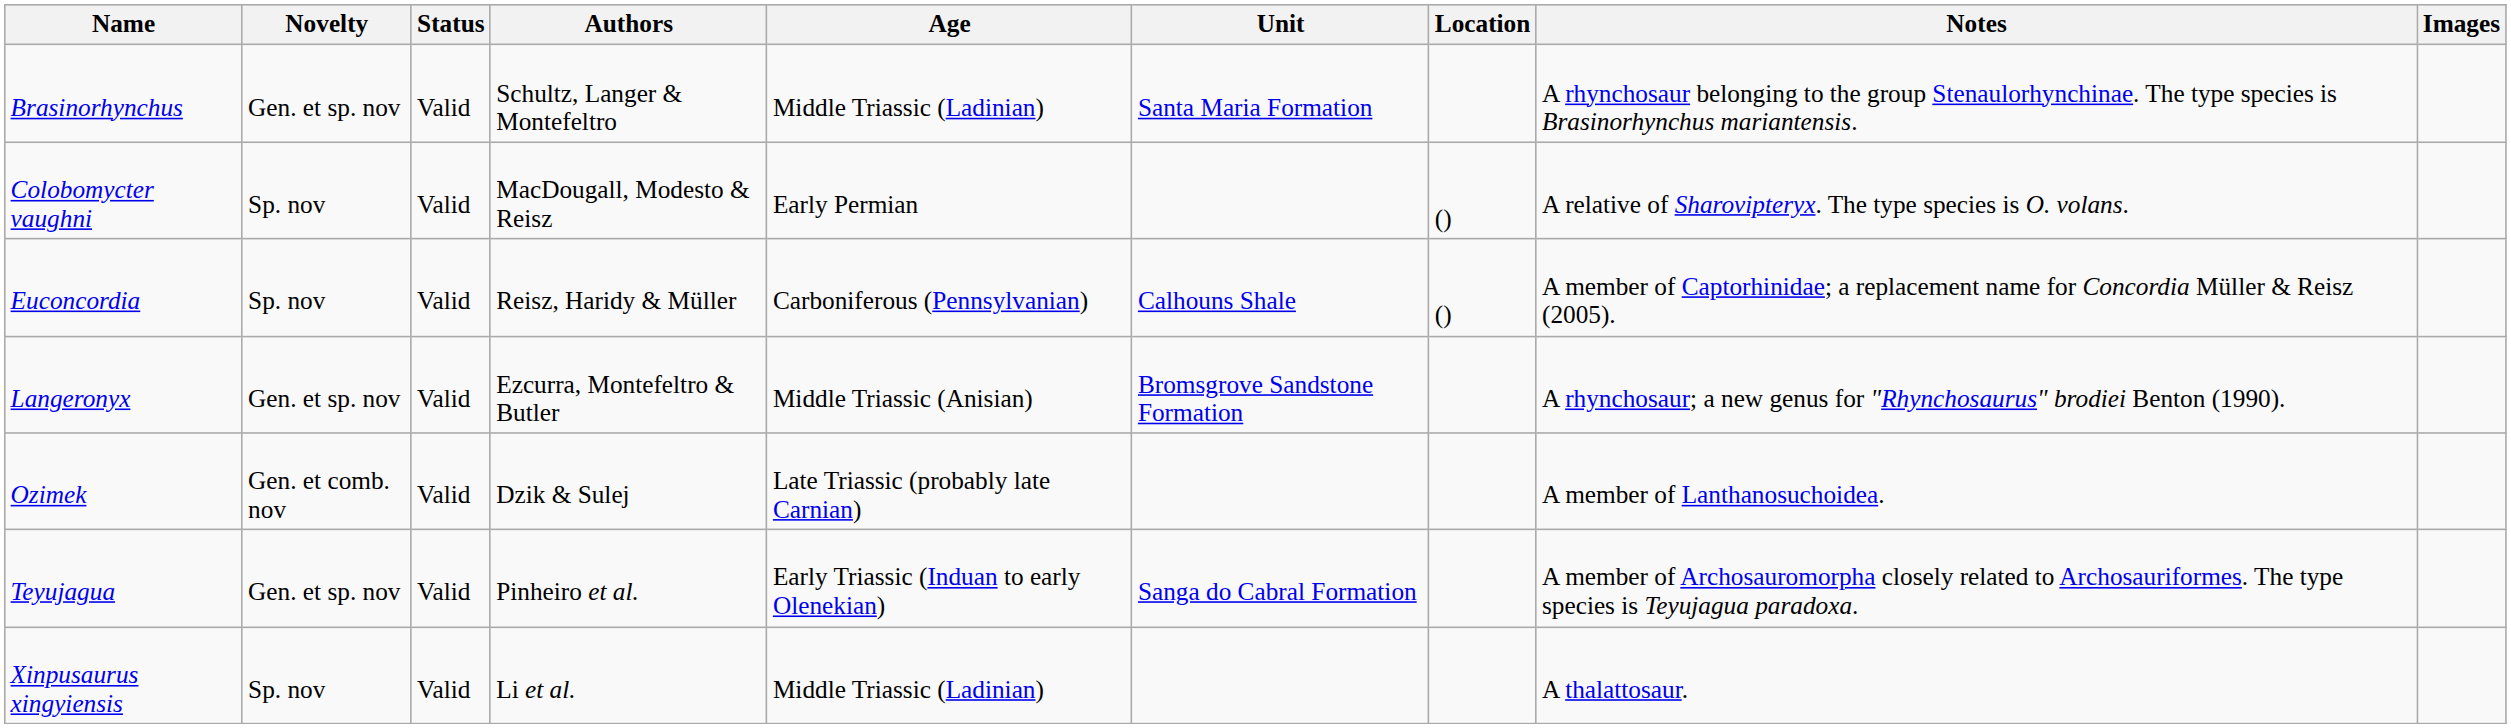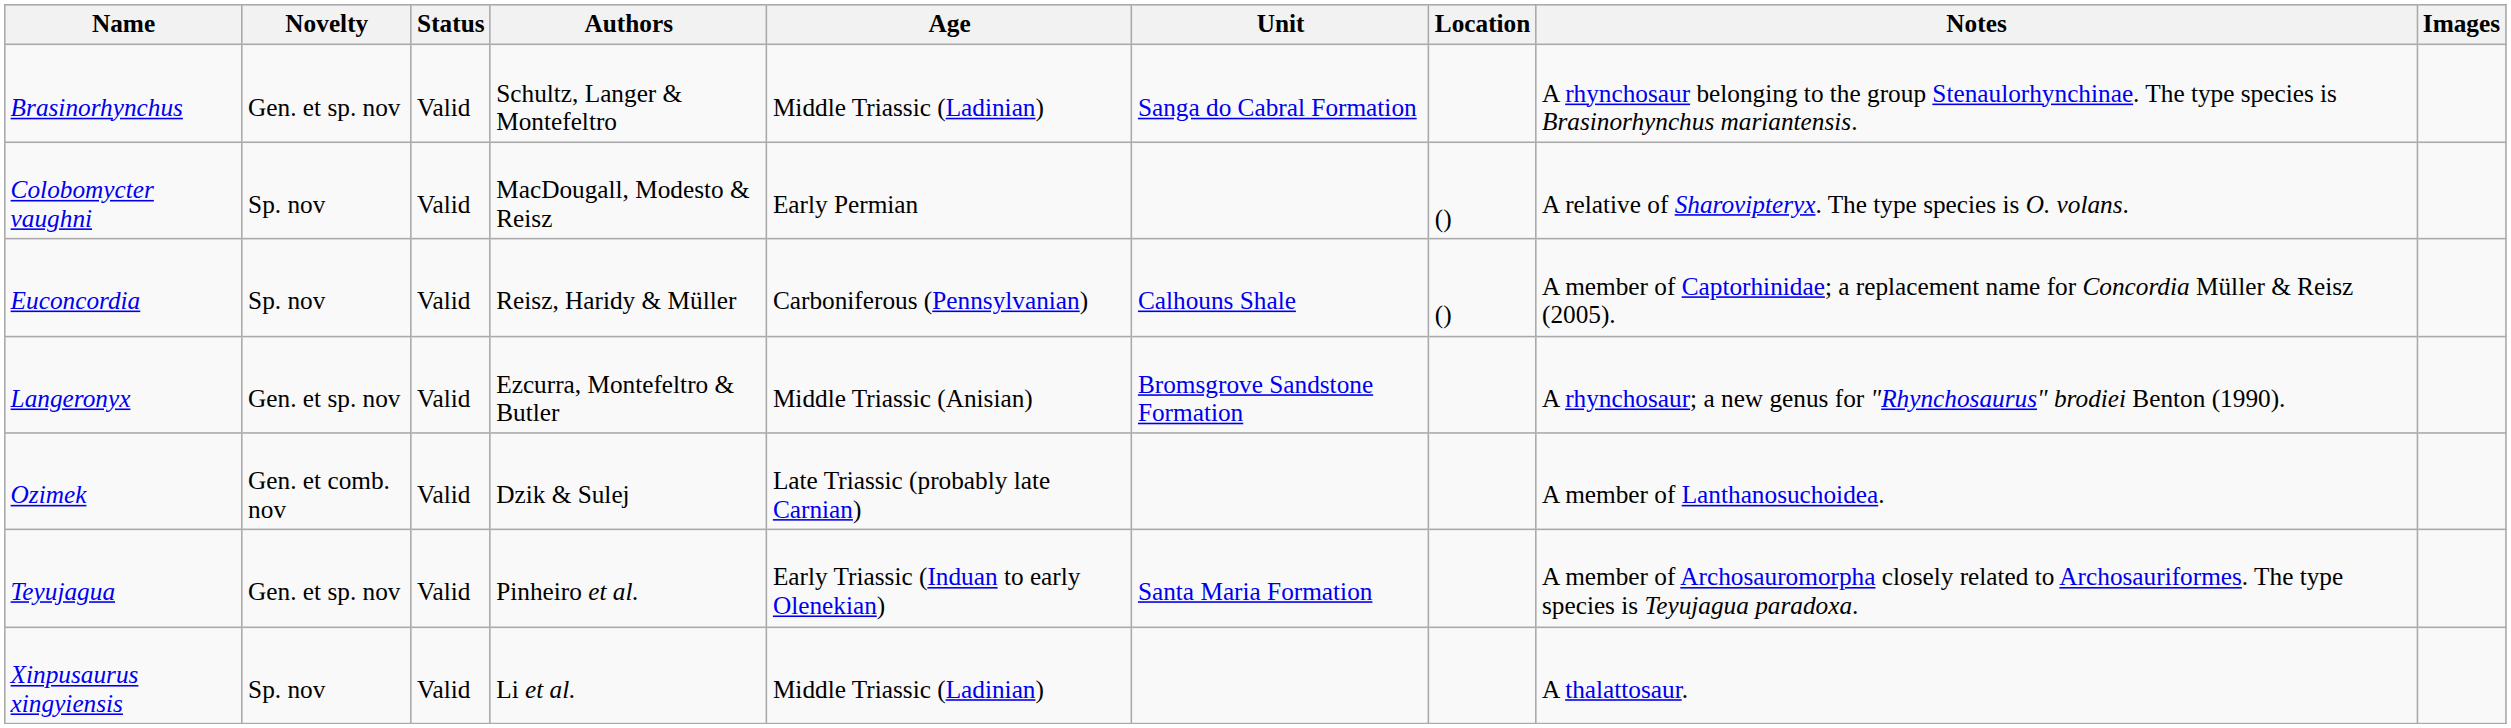Brasinorhynchus | Unit: Santa Maria Formation -> Sanga do Cabral Formation
Teyujagua | Unit: Sanga do Cabral Formation -> Santa Maria Formation
